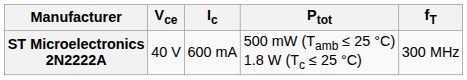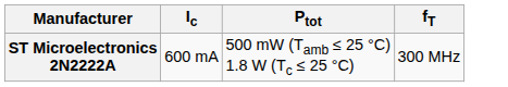- column: Vce | 40 V
